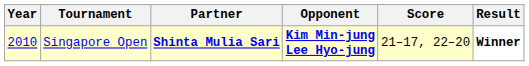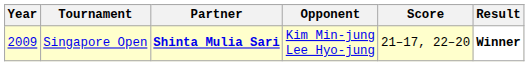Singapore Open | Year: 2010 -> 2009
Singapore Open | Opponent: bold -> normal
